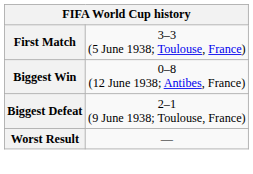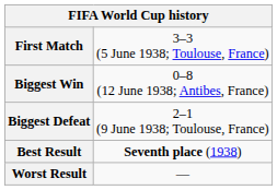+ row: Best Result | Seventh place (1938)
